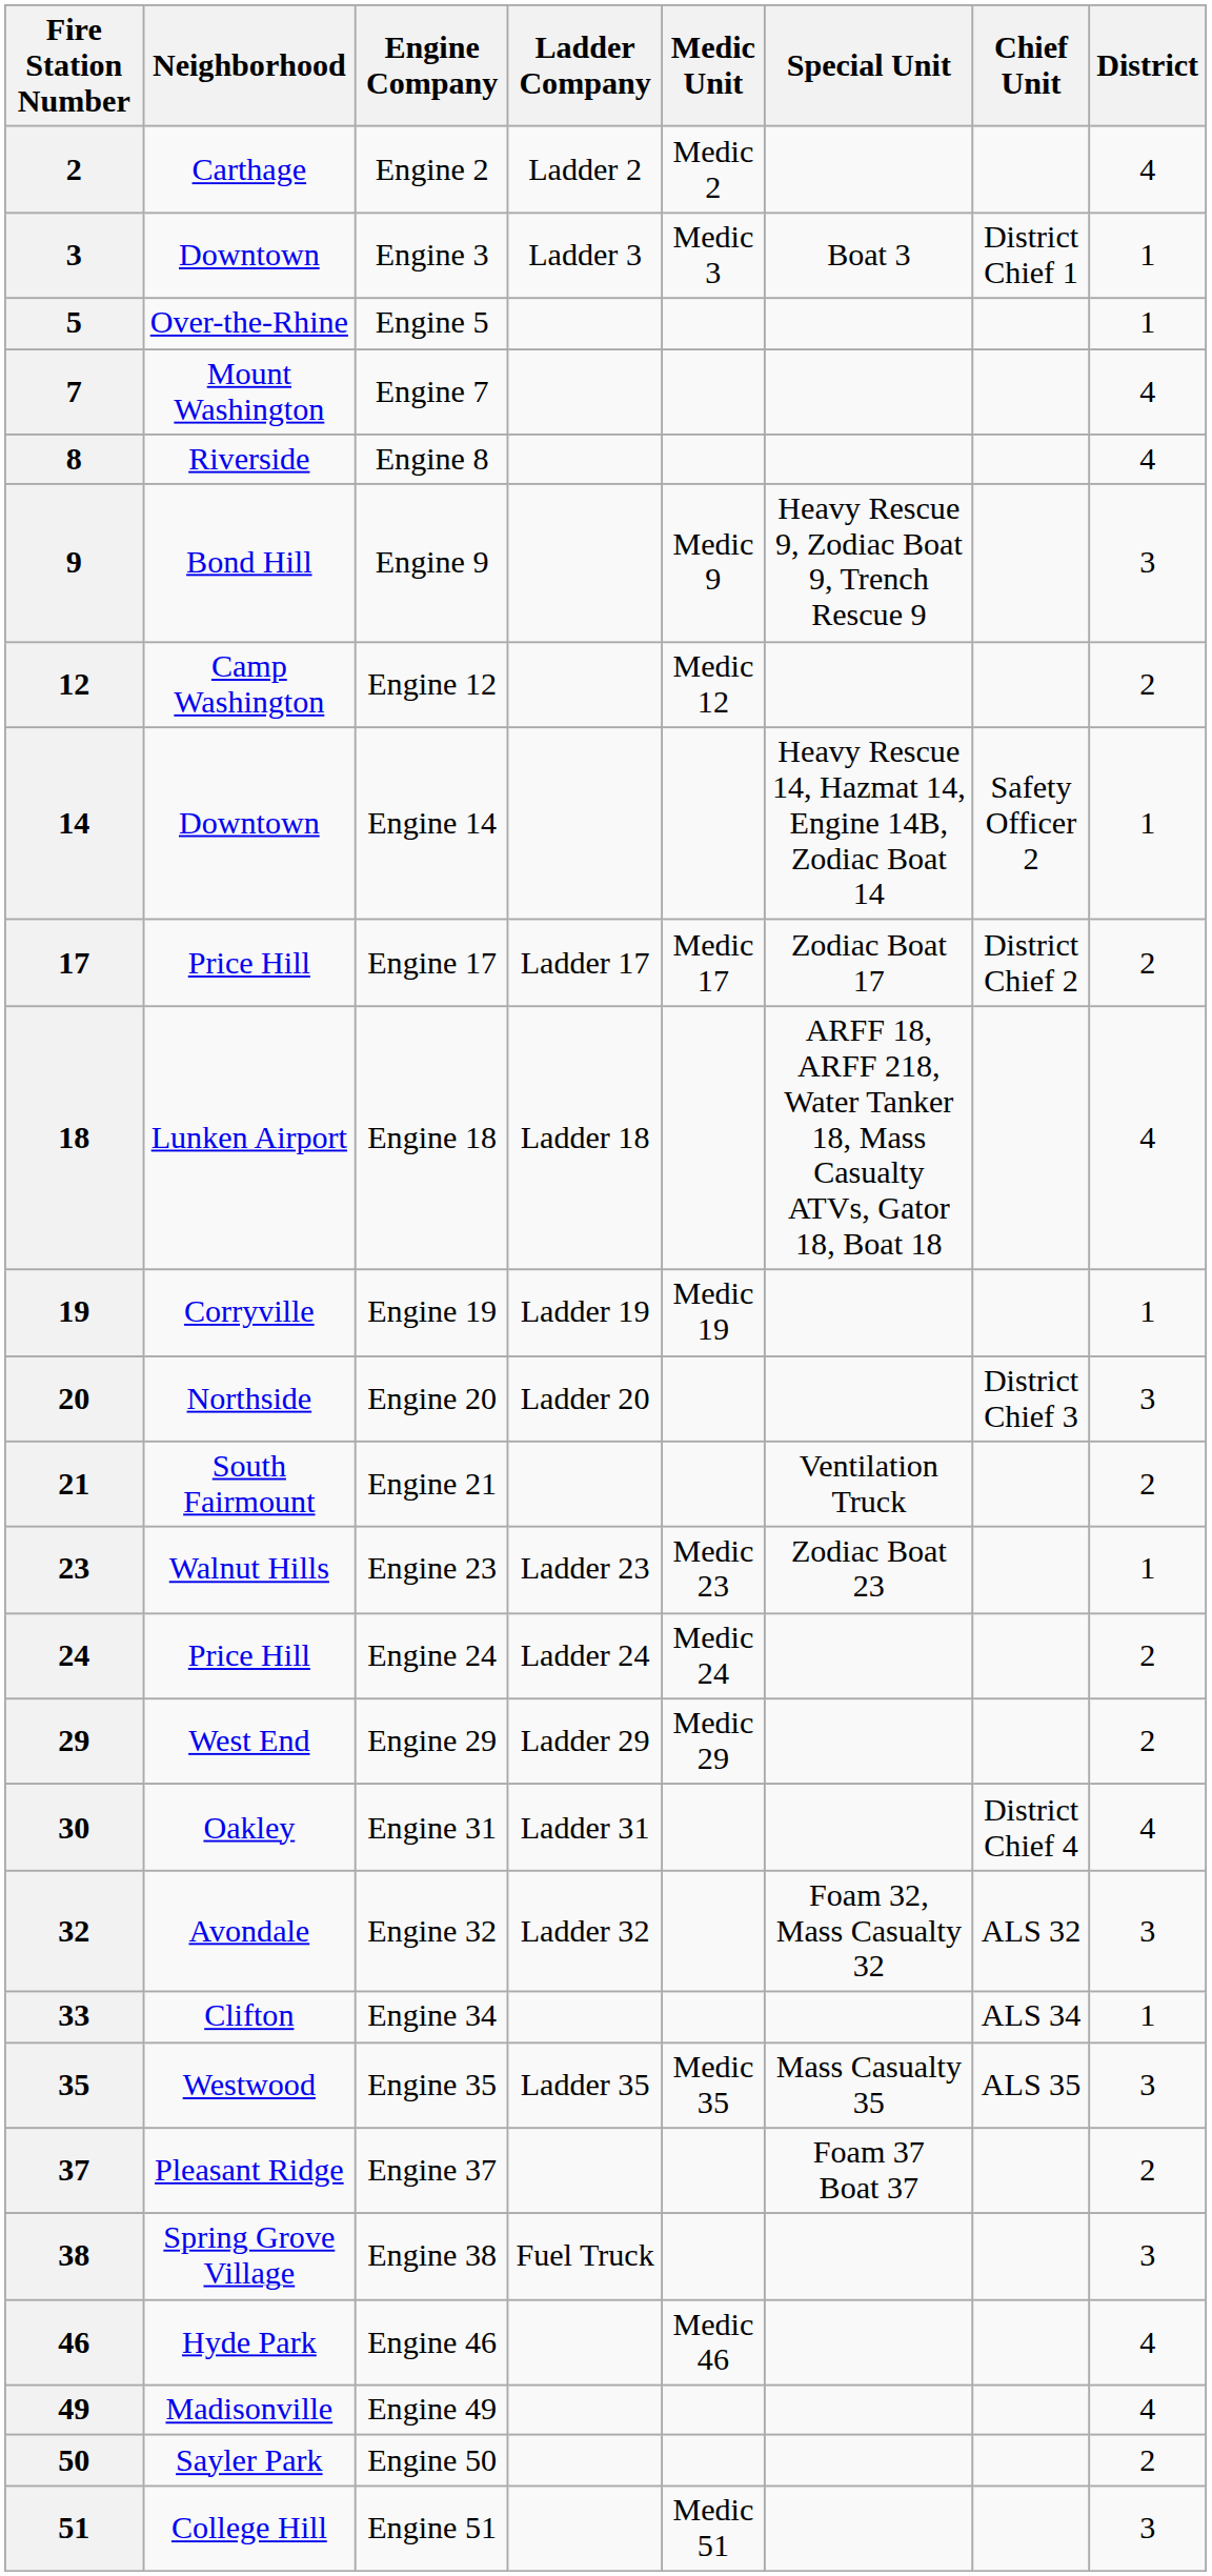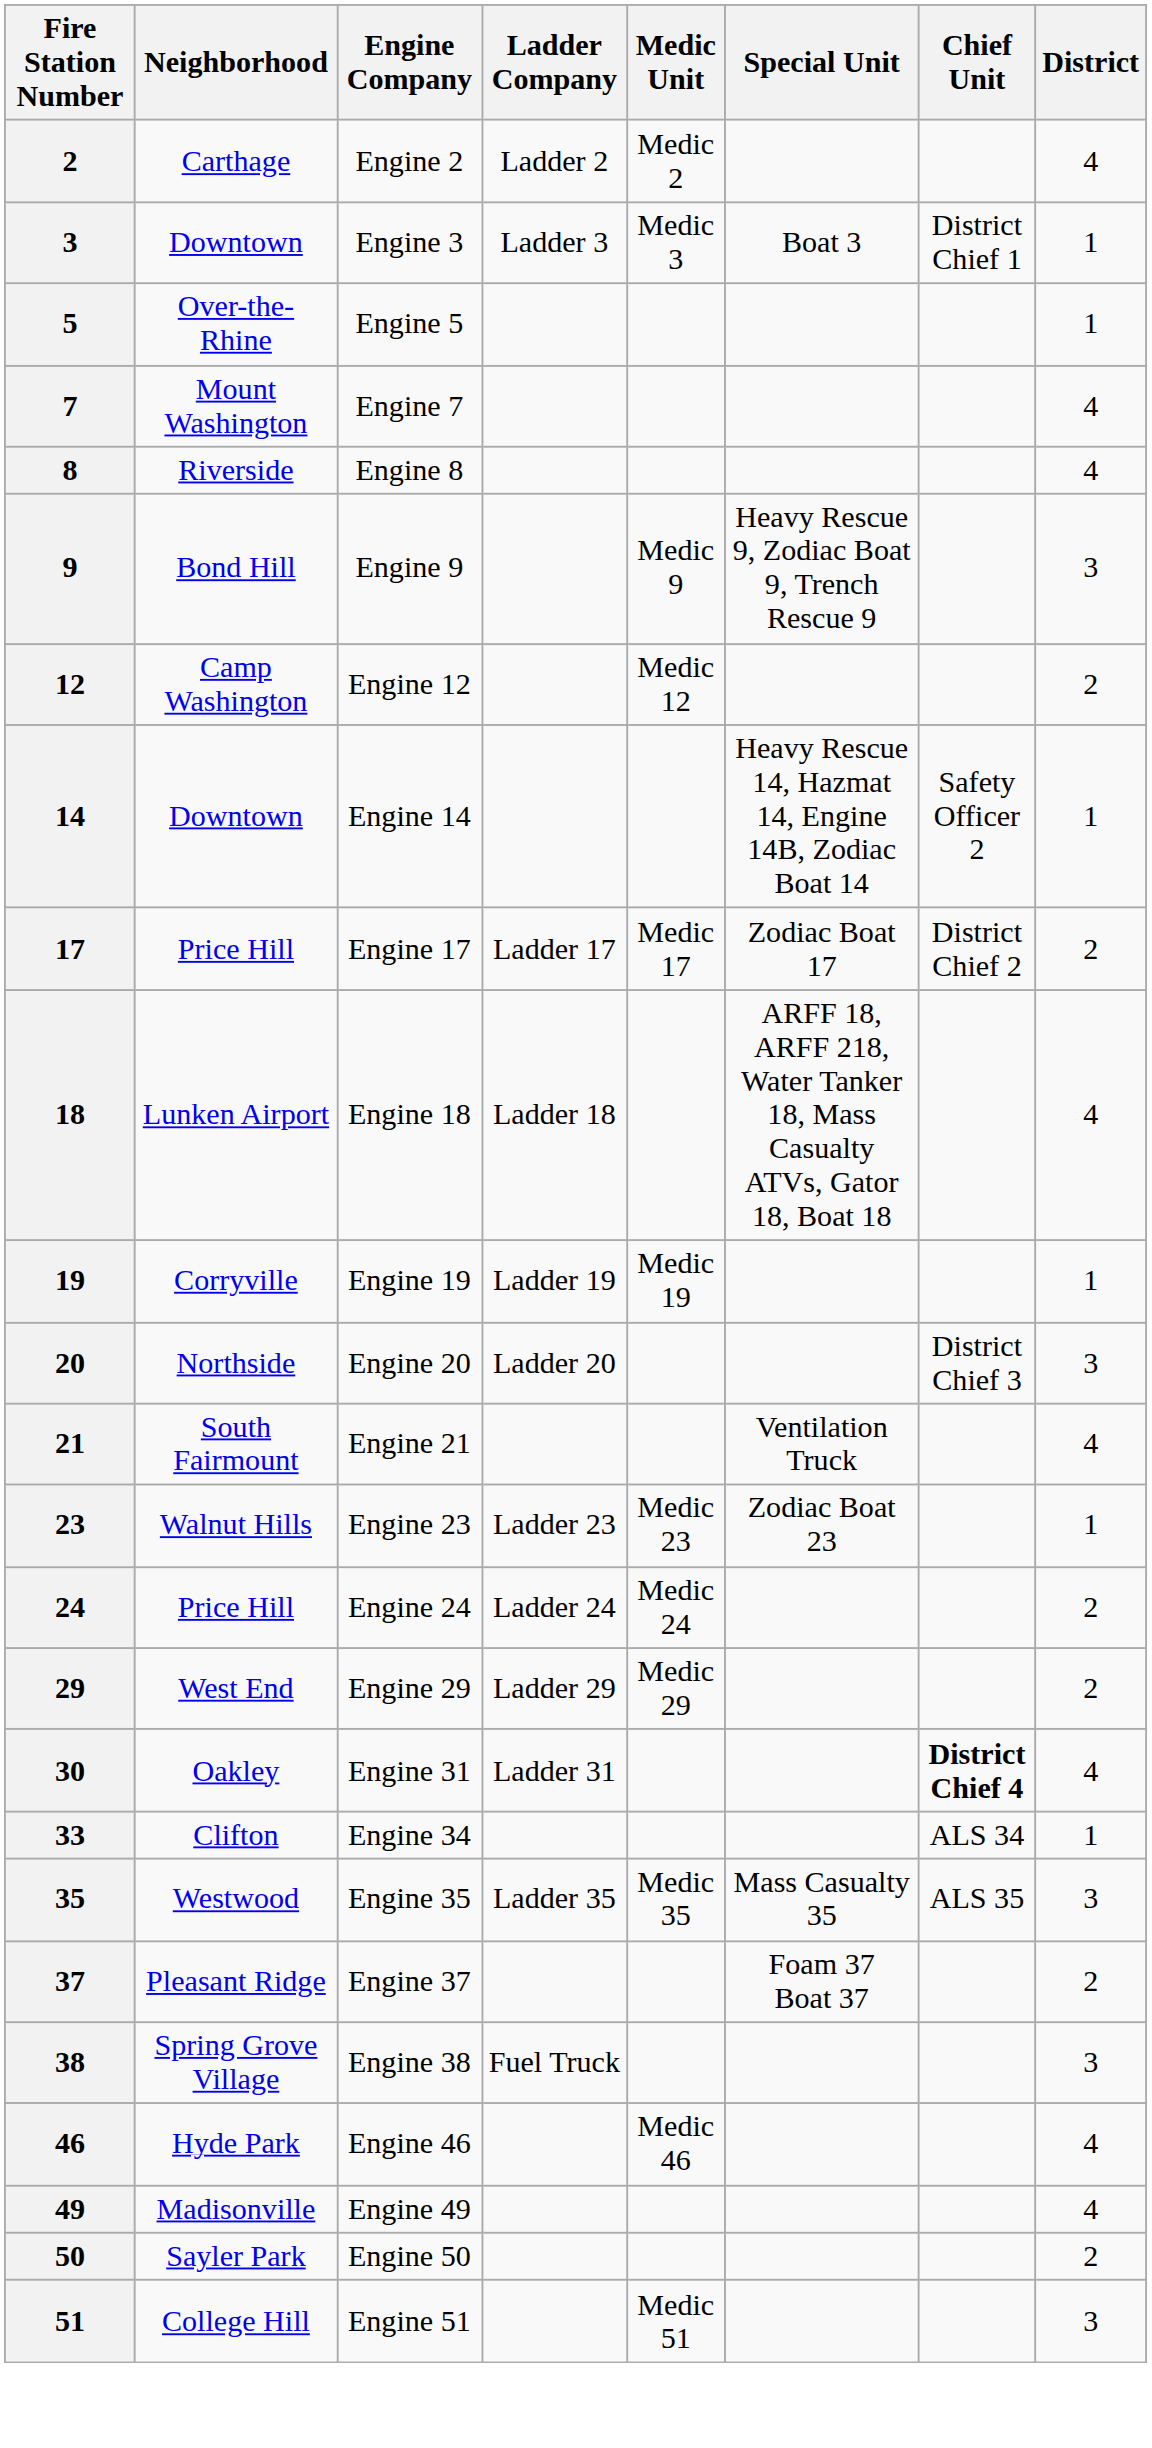Engine 21 | District: 2 -> 4
Engine 31 | Chief Unit: normal -> bold
- row: 32 | Avondale | Engine 32 | Ladder 32 | Foam 32, Mass Casualty 32 | ALS 32 | 3
